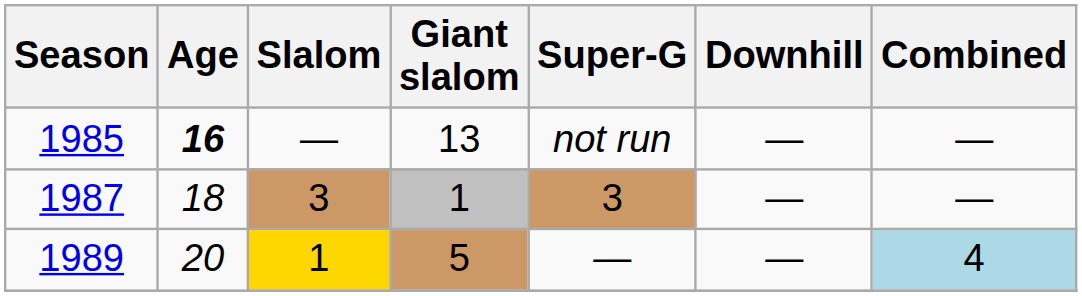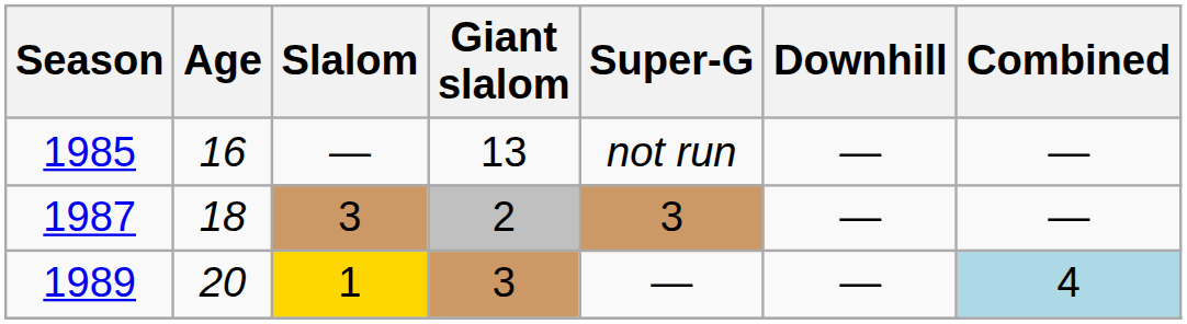1985 | Age: bold -> normal
1987 | Giant slalom: 1 -> 2
1989 | Giant slalom: 5 -> 3
